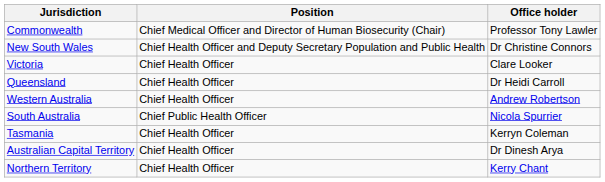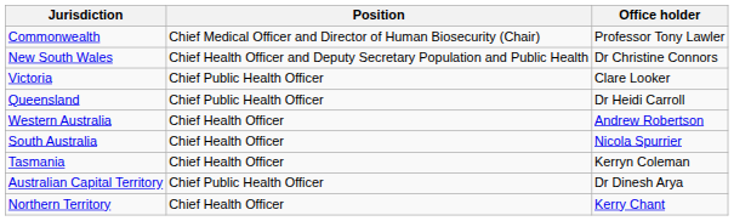Victoria | Position: Chief Health Officer -> Chief Public Health Officer
Queensland | Position: Chief Health Officer -> Chief Public Health Officer
South Australia | Position: Chief Public Health Officer -> Chief Health Officer
Australian Capital Territory | Position: Chief Health Officer -> Chief Public Health Officer
